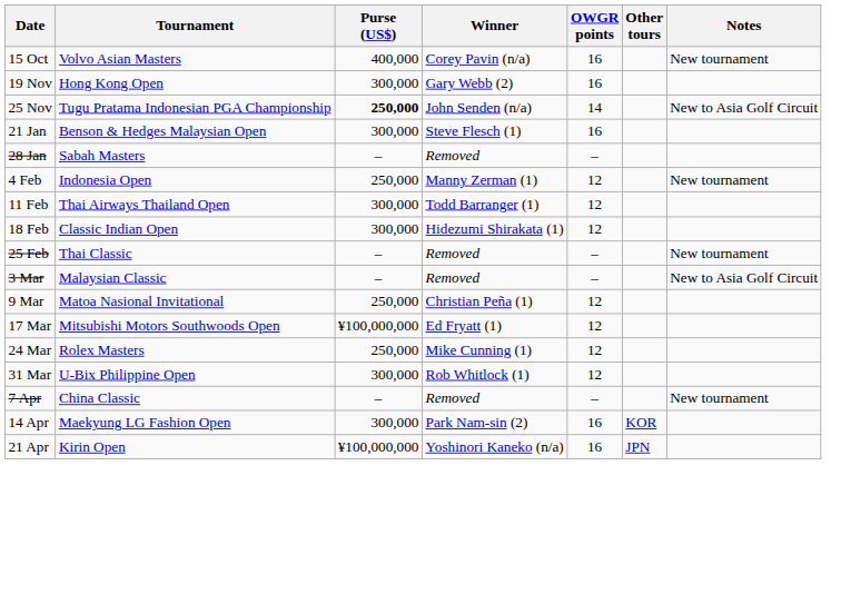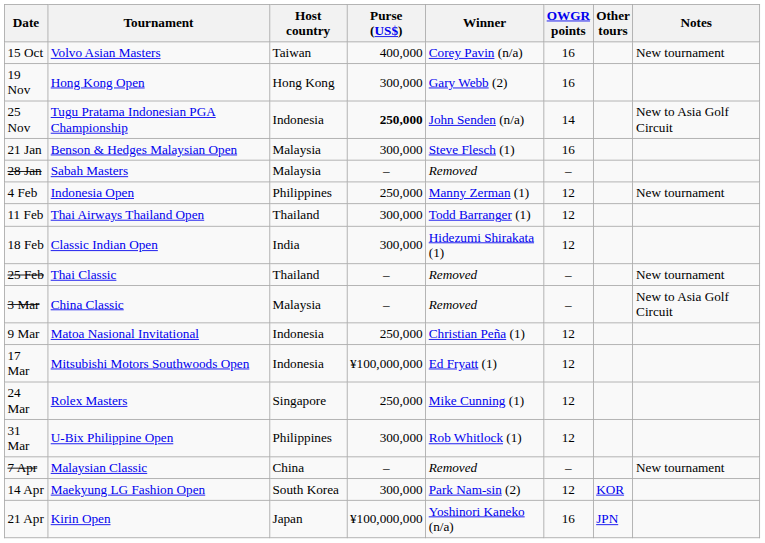+ column: Host country | Taiwan | Hong Kong | Indonesia | Malaysia | Malaysia | Philippines | Thailand | India | Thailand | Malaysia | Indonesia | Indonesia | Singapore | Philippines | China | South Korea | Japan
3 Mar | Tournament: Malaysian Classic -> China Classic
7 Apr | Tournament: China Classic -> Malaysian Classic
14 Apr | OWGR points: 16 -> 12
